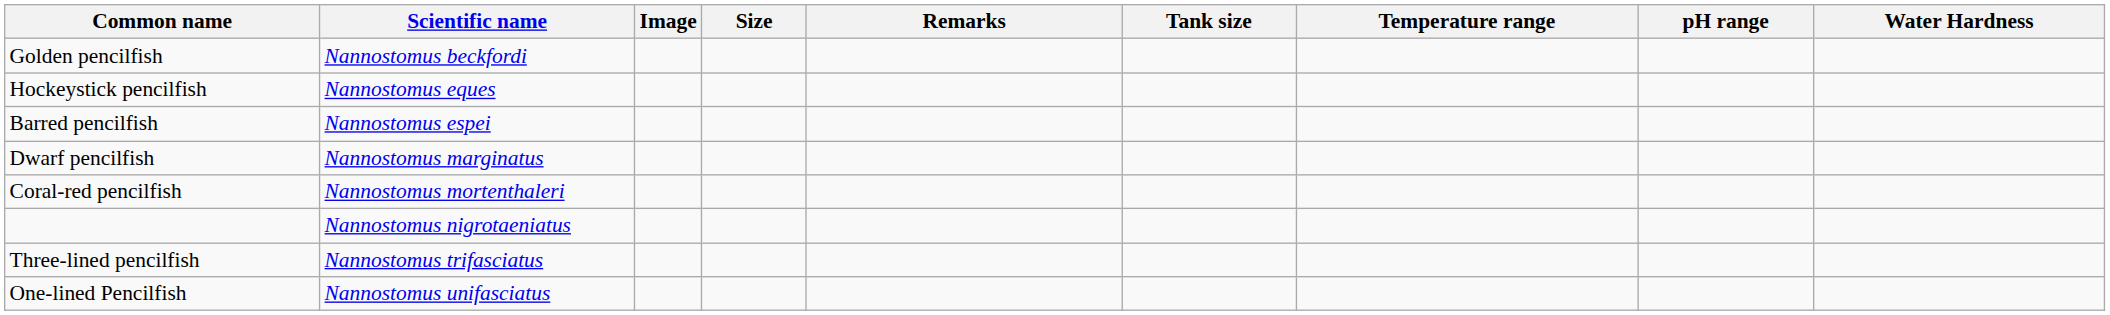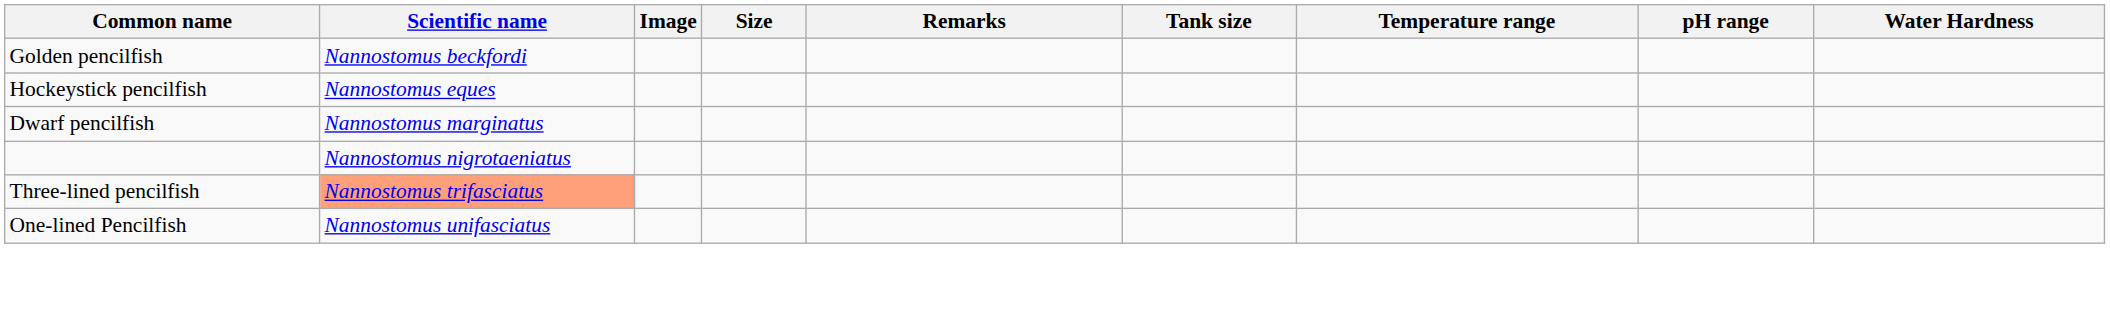- row: Barred pencilfish | Nannostomus espei
- row: Coral-red pencilfish | Nannostomus mortenthaleri
Three-lined pencilfish | Scientific name: no background -> lightsalmon background
